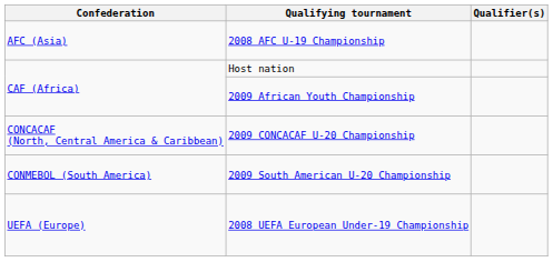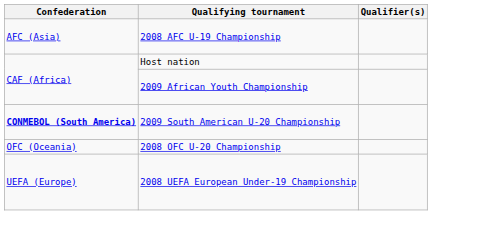- row: CONCACAF (North, Central America & Caribbean) | 2009 CONCACAF U-20 Championship
2009 South American U-20 Championship | Confederation: normal -> bold
+ row: OFC (Oceania) | 2008 OFC U-20 Championship
